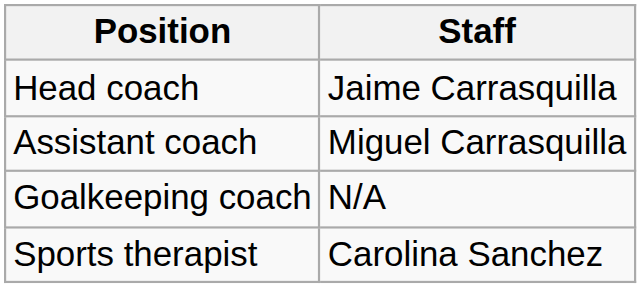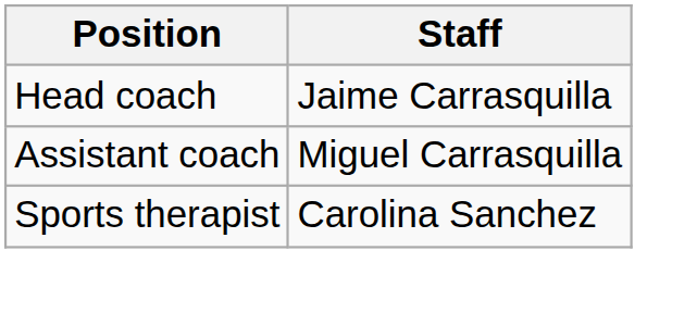- row: Goalkeeping coach | N/A
